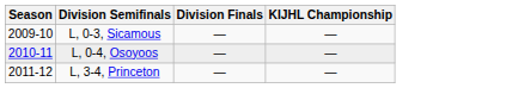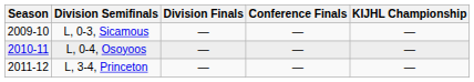+ column: Conference Finals | — | — | —
